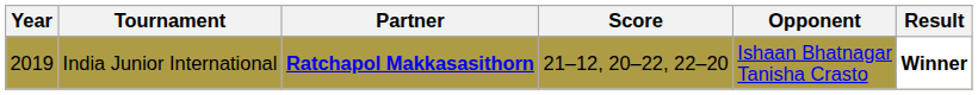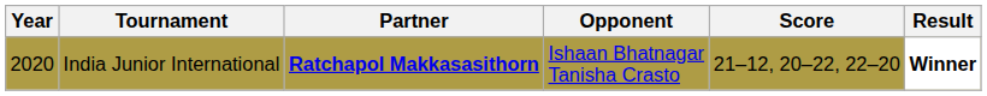columns swapped: Opponent <-> Score
India Junior International | Year: 2019 -> 2020
